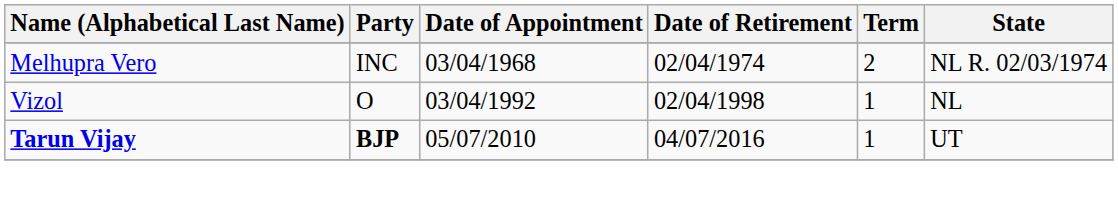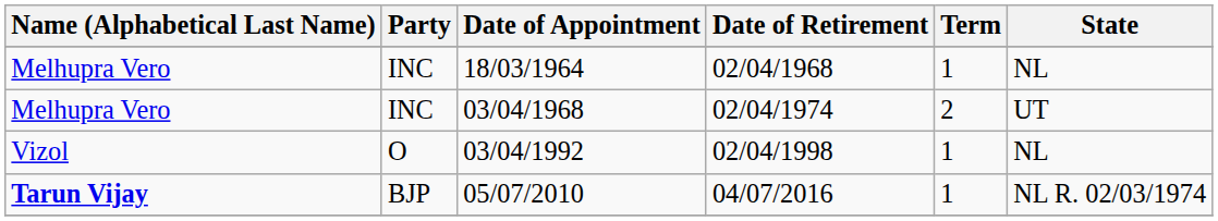+ row: Melhupra Vero | INC | 18/03/1964 | 02/04/1968 | 1 | NL
03/04/1968 | State: NL R. 02/03/1974 -> UT
05/07/2010 | Party: bold -> normal
05/07/2010 | State: UT -> NL R. 02/03/1974
